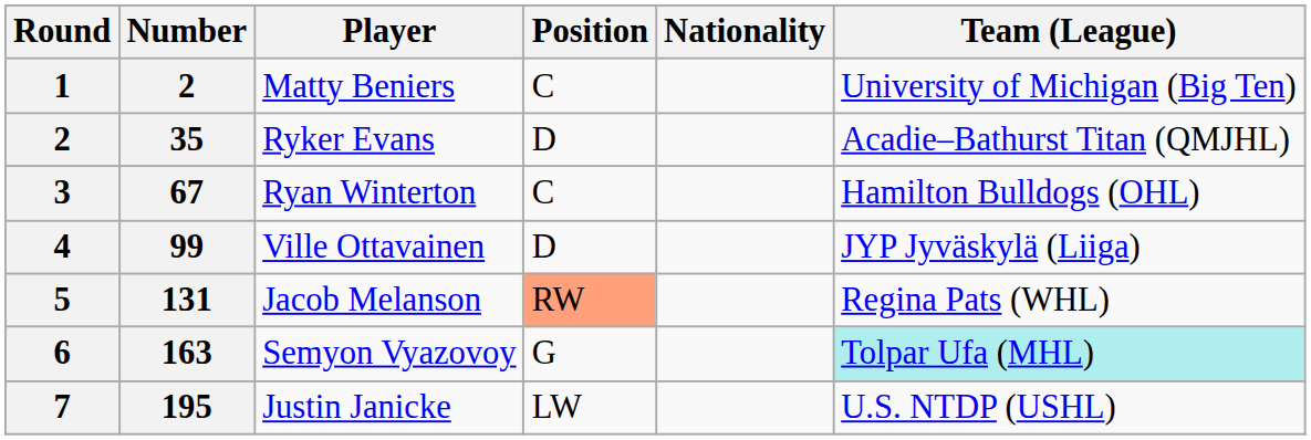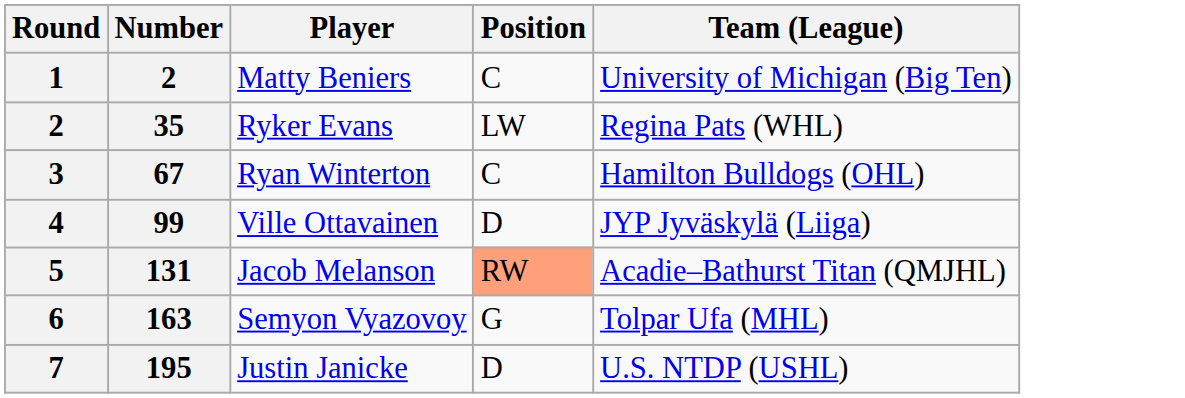- column: Nationality
Ryker Evans | Position: D -> LW
Ryker Evans | Team (League): Acadie–Bathurst Titan (QMJHL) -> Regina Pats (WHL)
Jacob Melanson | Team (League): Regina Pats (WHL) -> Acadie–Bathurst Titan (QMJHL)
Semyon Vyazovoy | Team (League): paleturquoise background -> no background
Justin Janicke | Position: LW -> D
